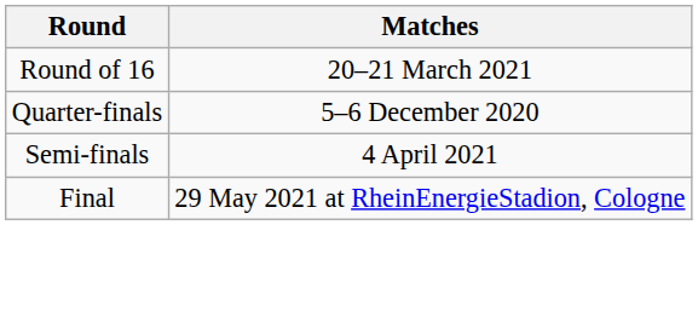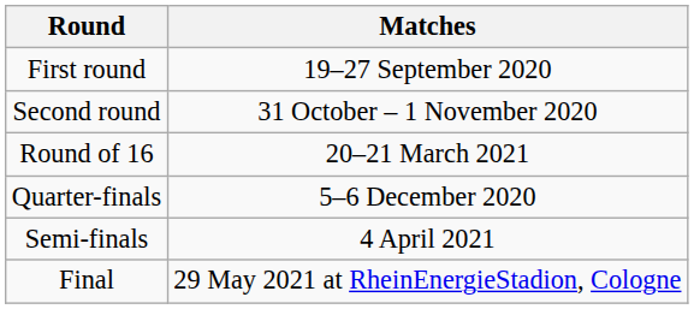+ row: First round | 19–27 September 2020
+ row: Second round | 31 October – 1 November 2020
